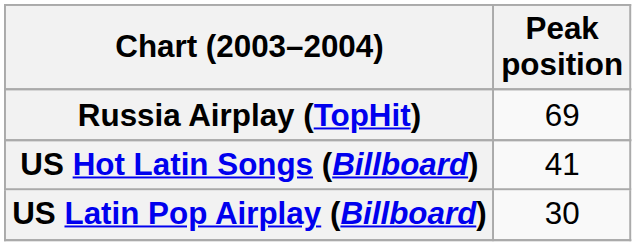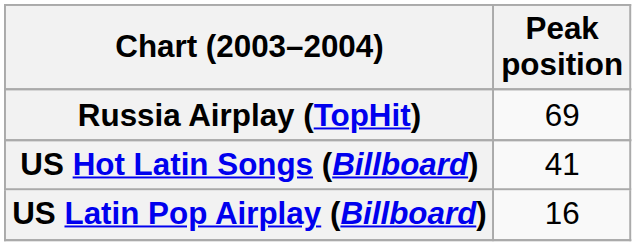US Latin Pop Airplay (Billboard) | Peak position: 30 -> 16
